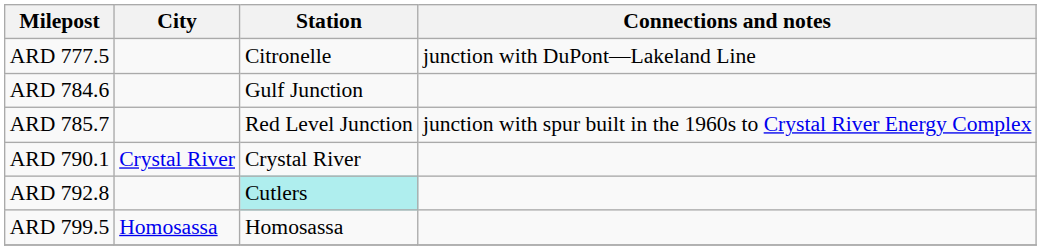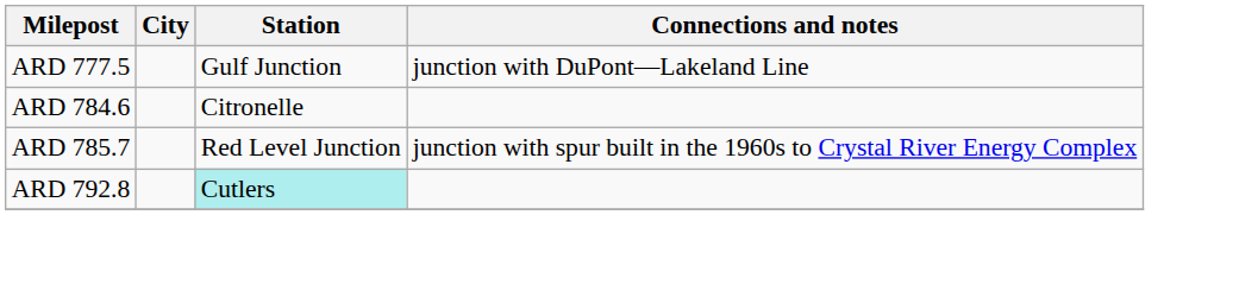ARD 777.5 | Station: Citronelle -> Gulf Junction
ARD 784.6 | Station: Gulf Junction -> Citronelle
- row: ARD 790.1 | Crystal River | Crystal River
- row: ARD 799.5 | Homosassa | Homosassa
